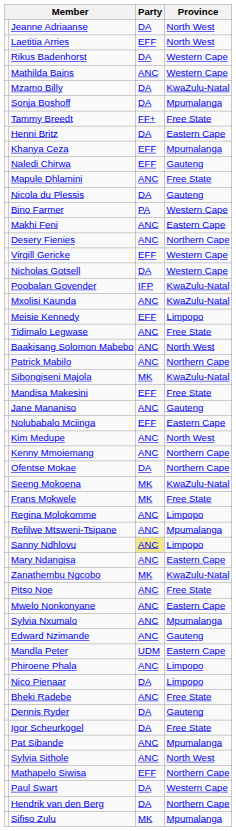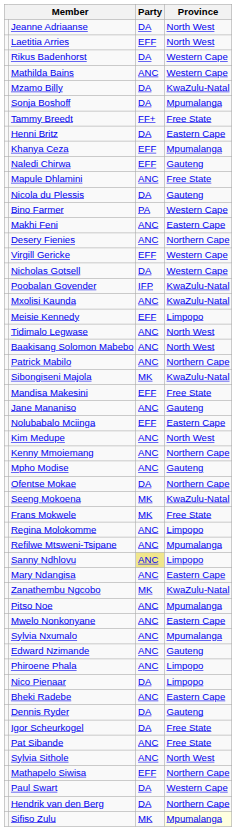Tidimalo Legwase | Province: Free State -> North West
+ row: Mpho Modise | ANC | Gauteng
Pitso Noe | Province: Free State -> Mpumalanga
- row: Mandla Peter | UDM | Eastern Cape
Bheki Radebe | Province: Free State -> Eastern Cape
Pat Sibande | Province: Mpumalanga -> Free State
Sifiso Zulu | Province: no background -> lightyellow background
